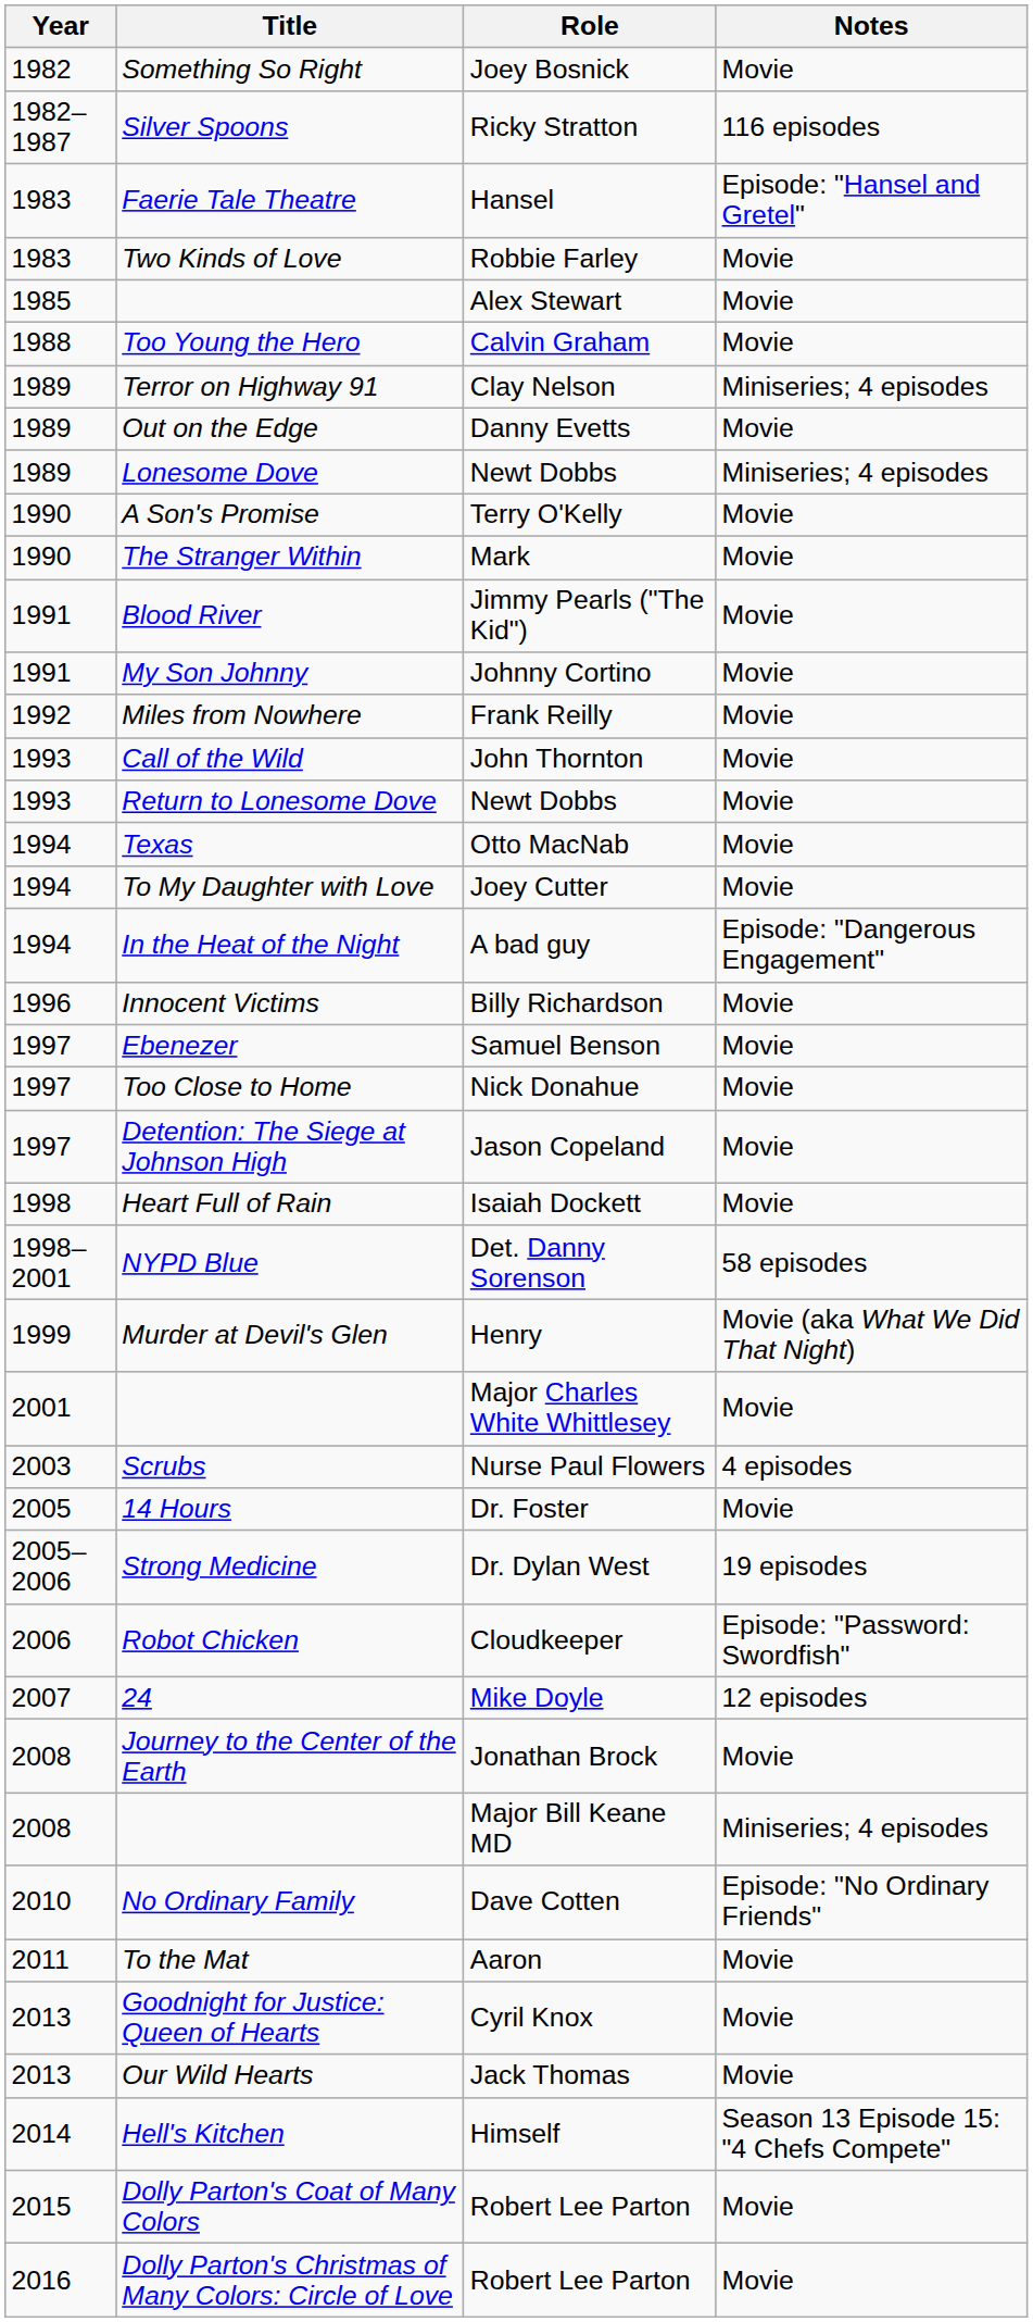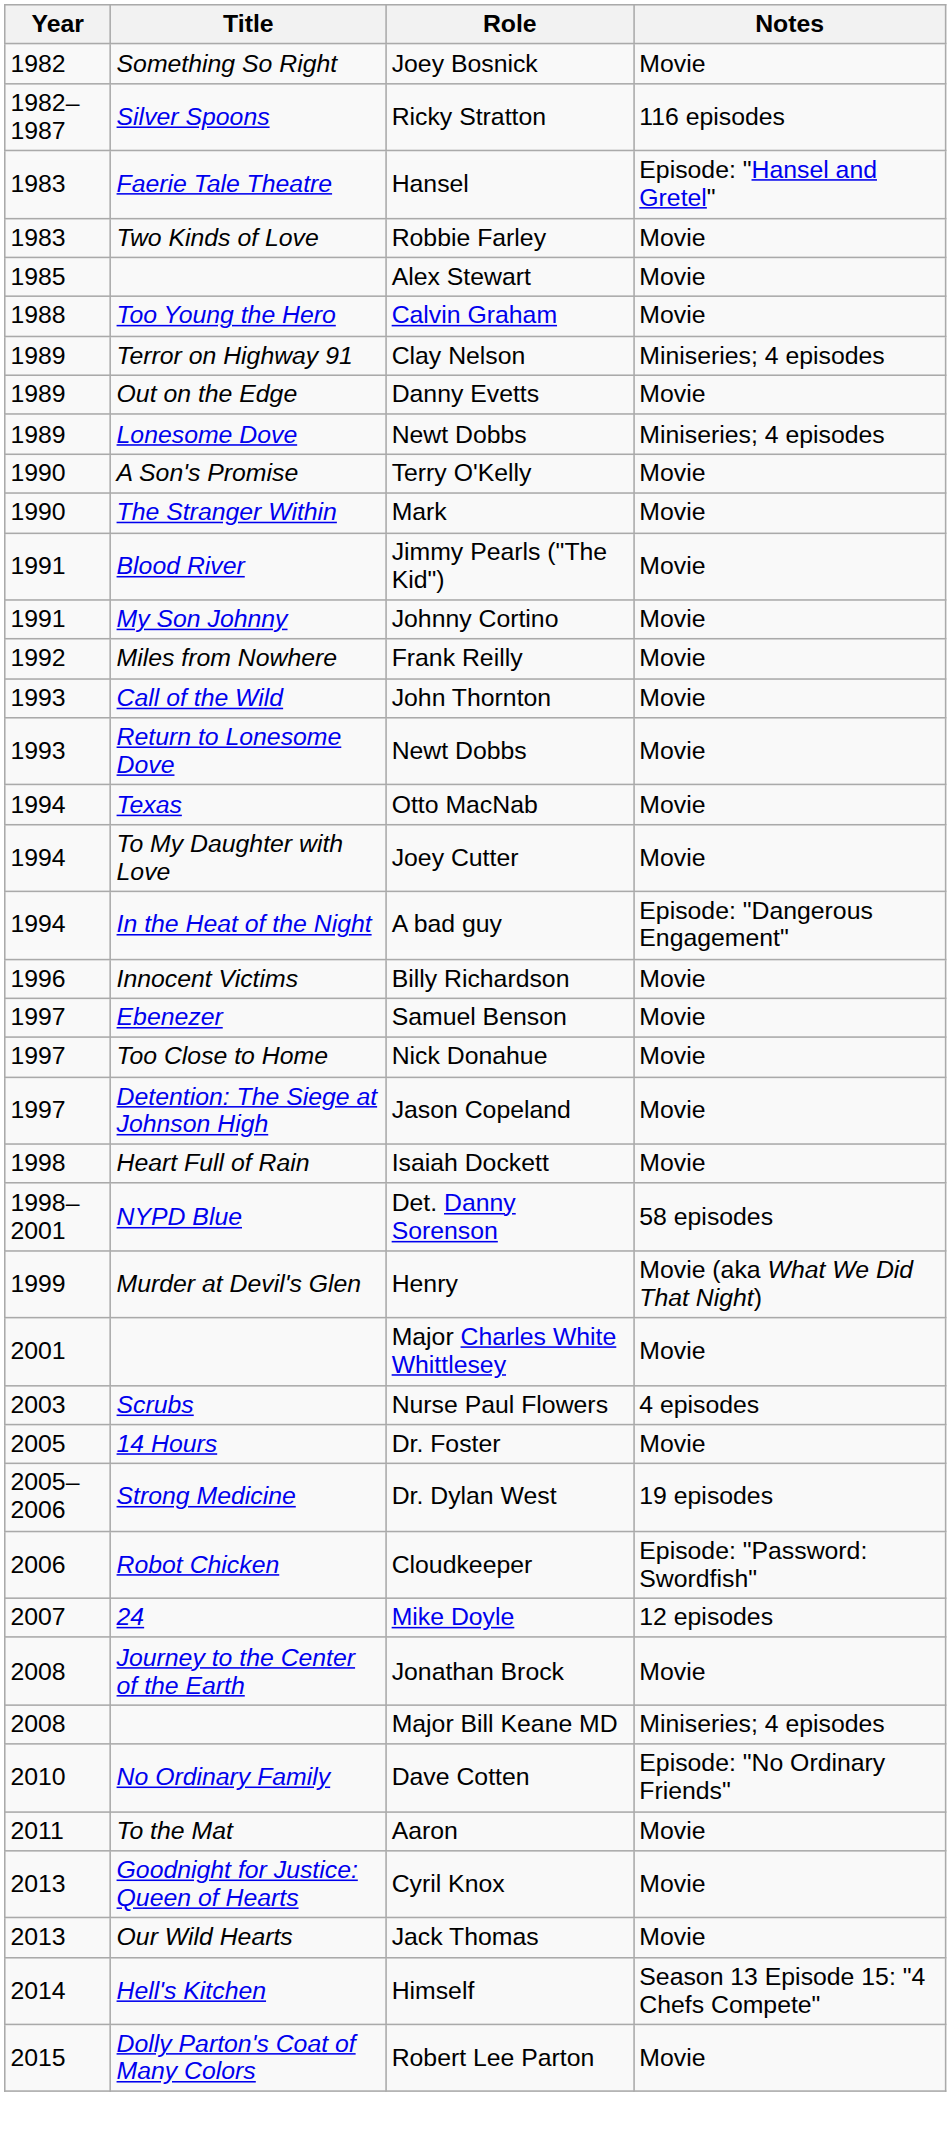- row: 2016 | Dolly Parton's Christmas of Many Colors: Circle of Love | Robert Lee Parton | Movie
